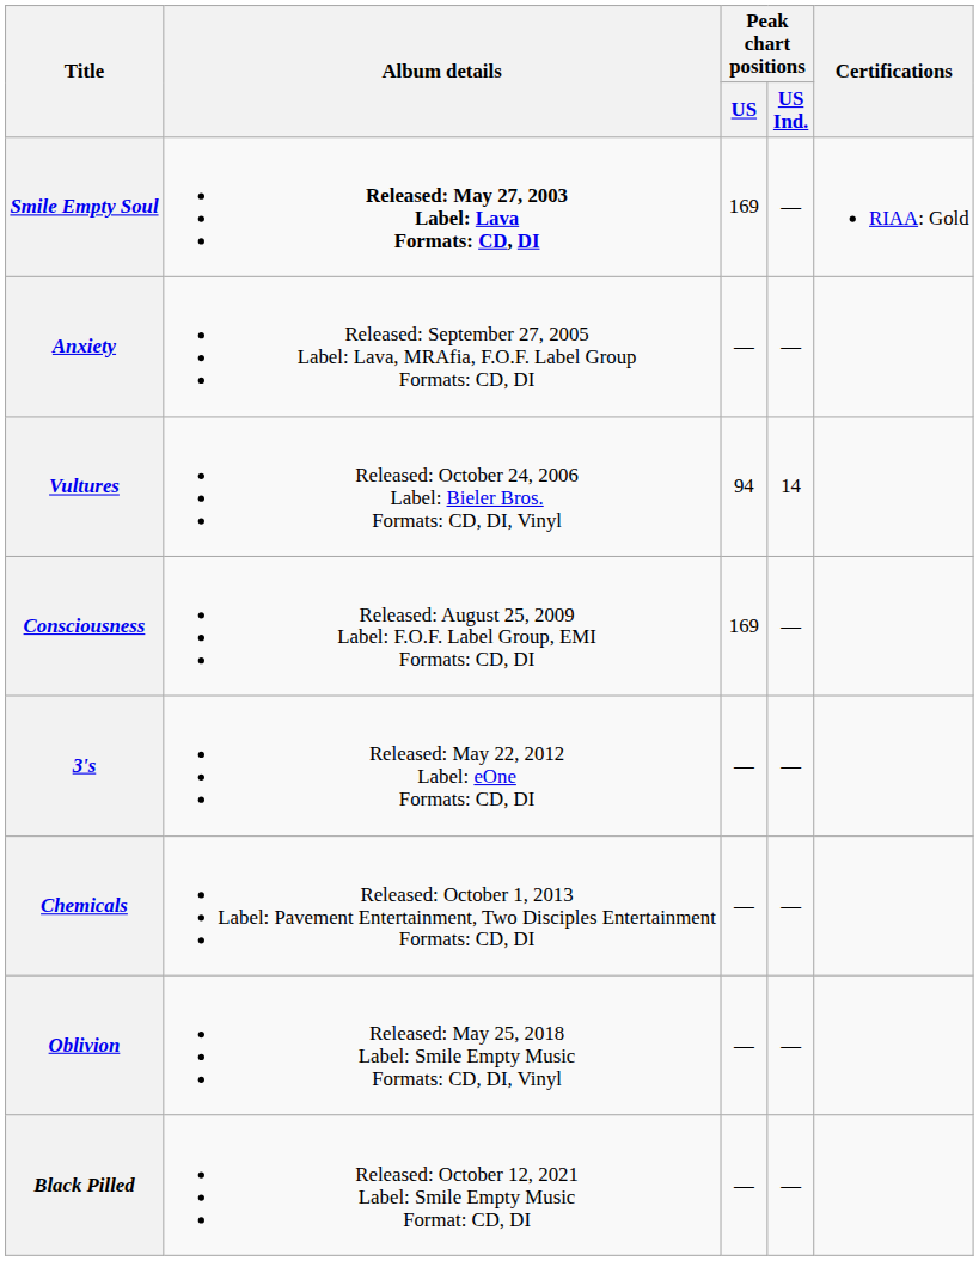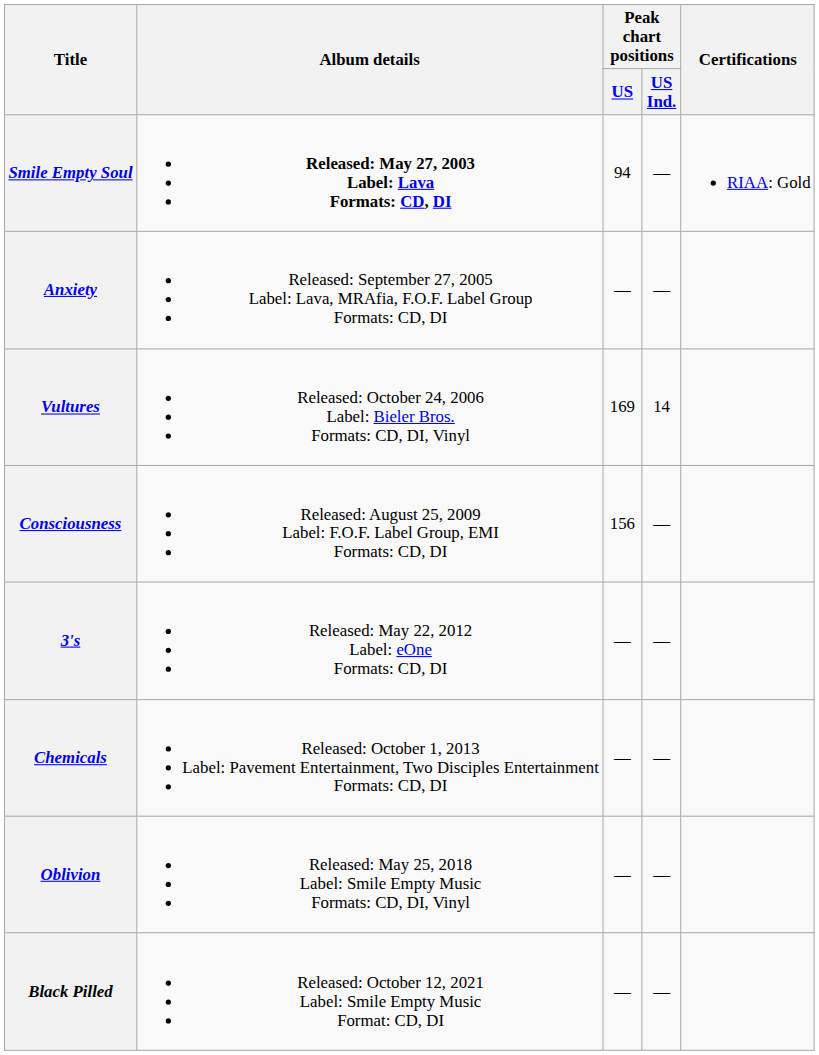Smile Empty Soul | Peak chart positions / US: 169 -> 94
Vultures | Peak chart positions / US: 94 -> 169
Consciousness | Peak chart positions / US: 169 -> 156
